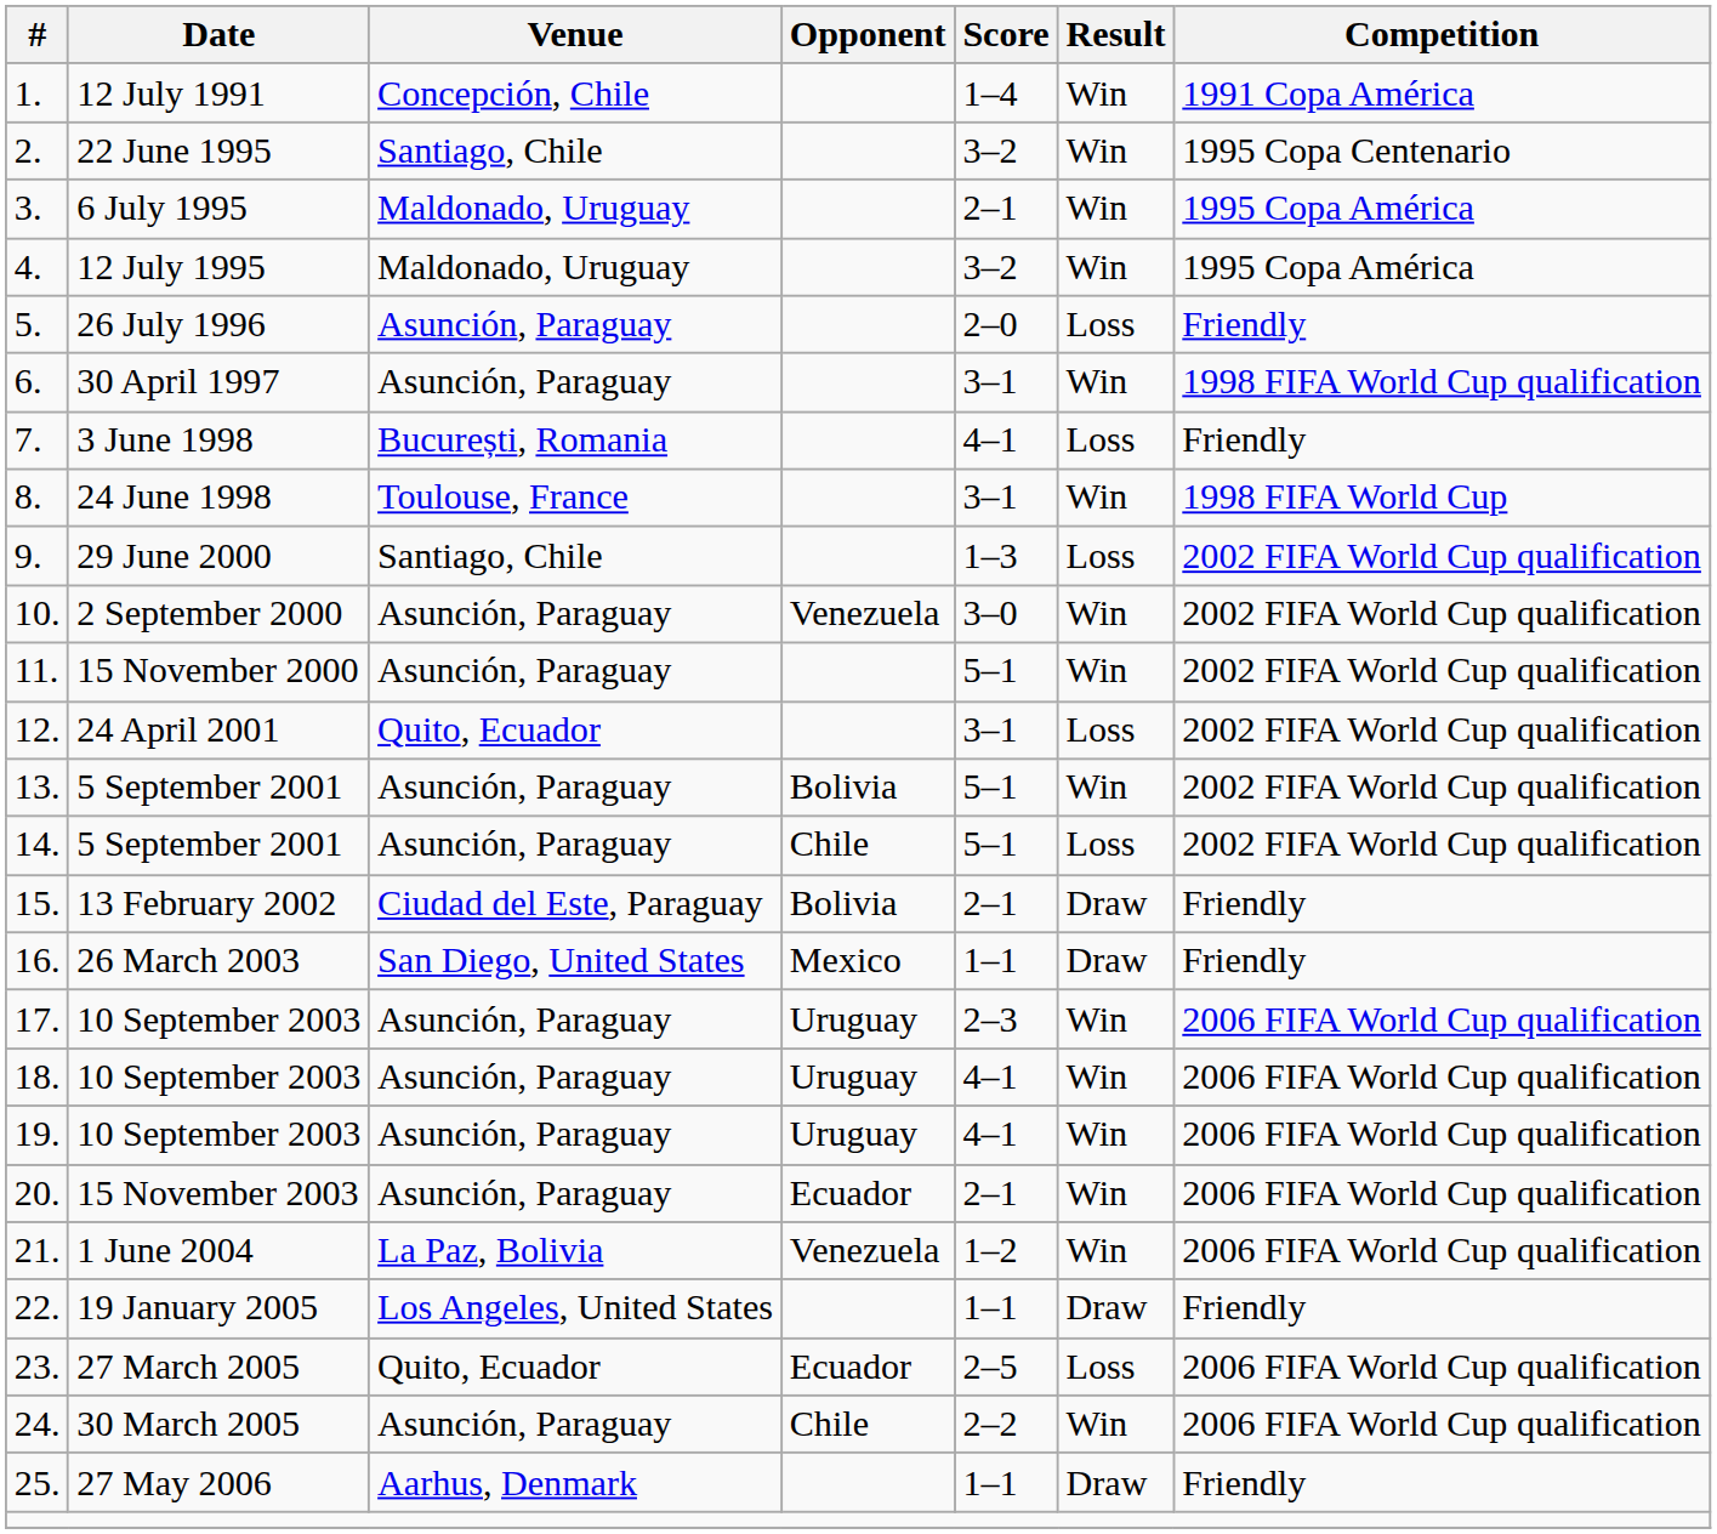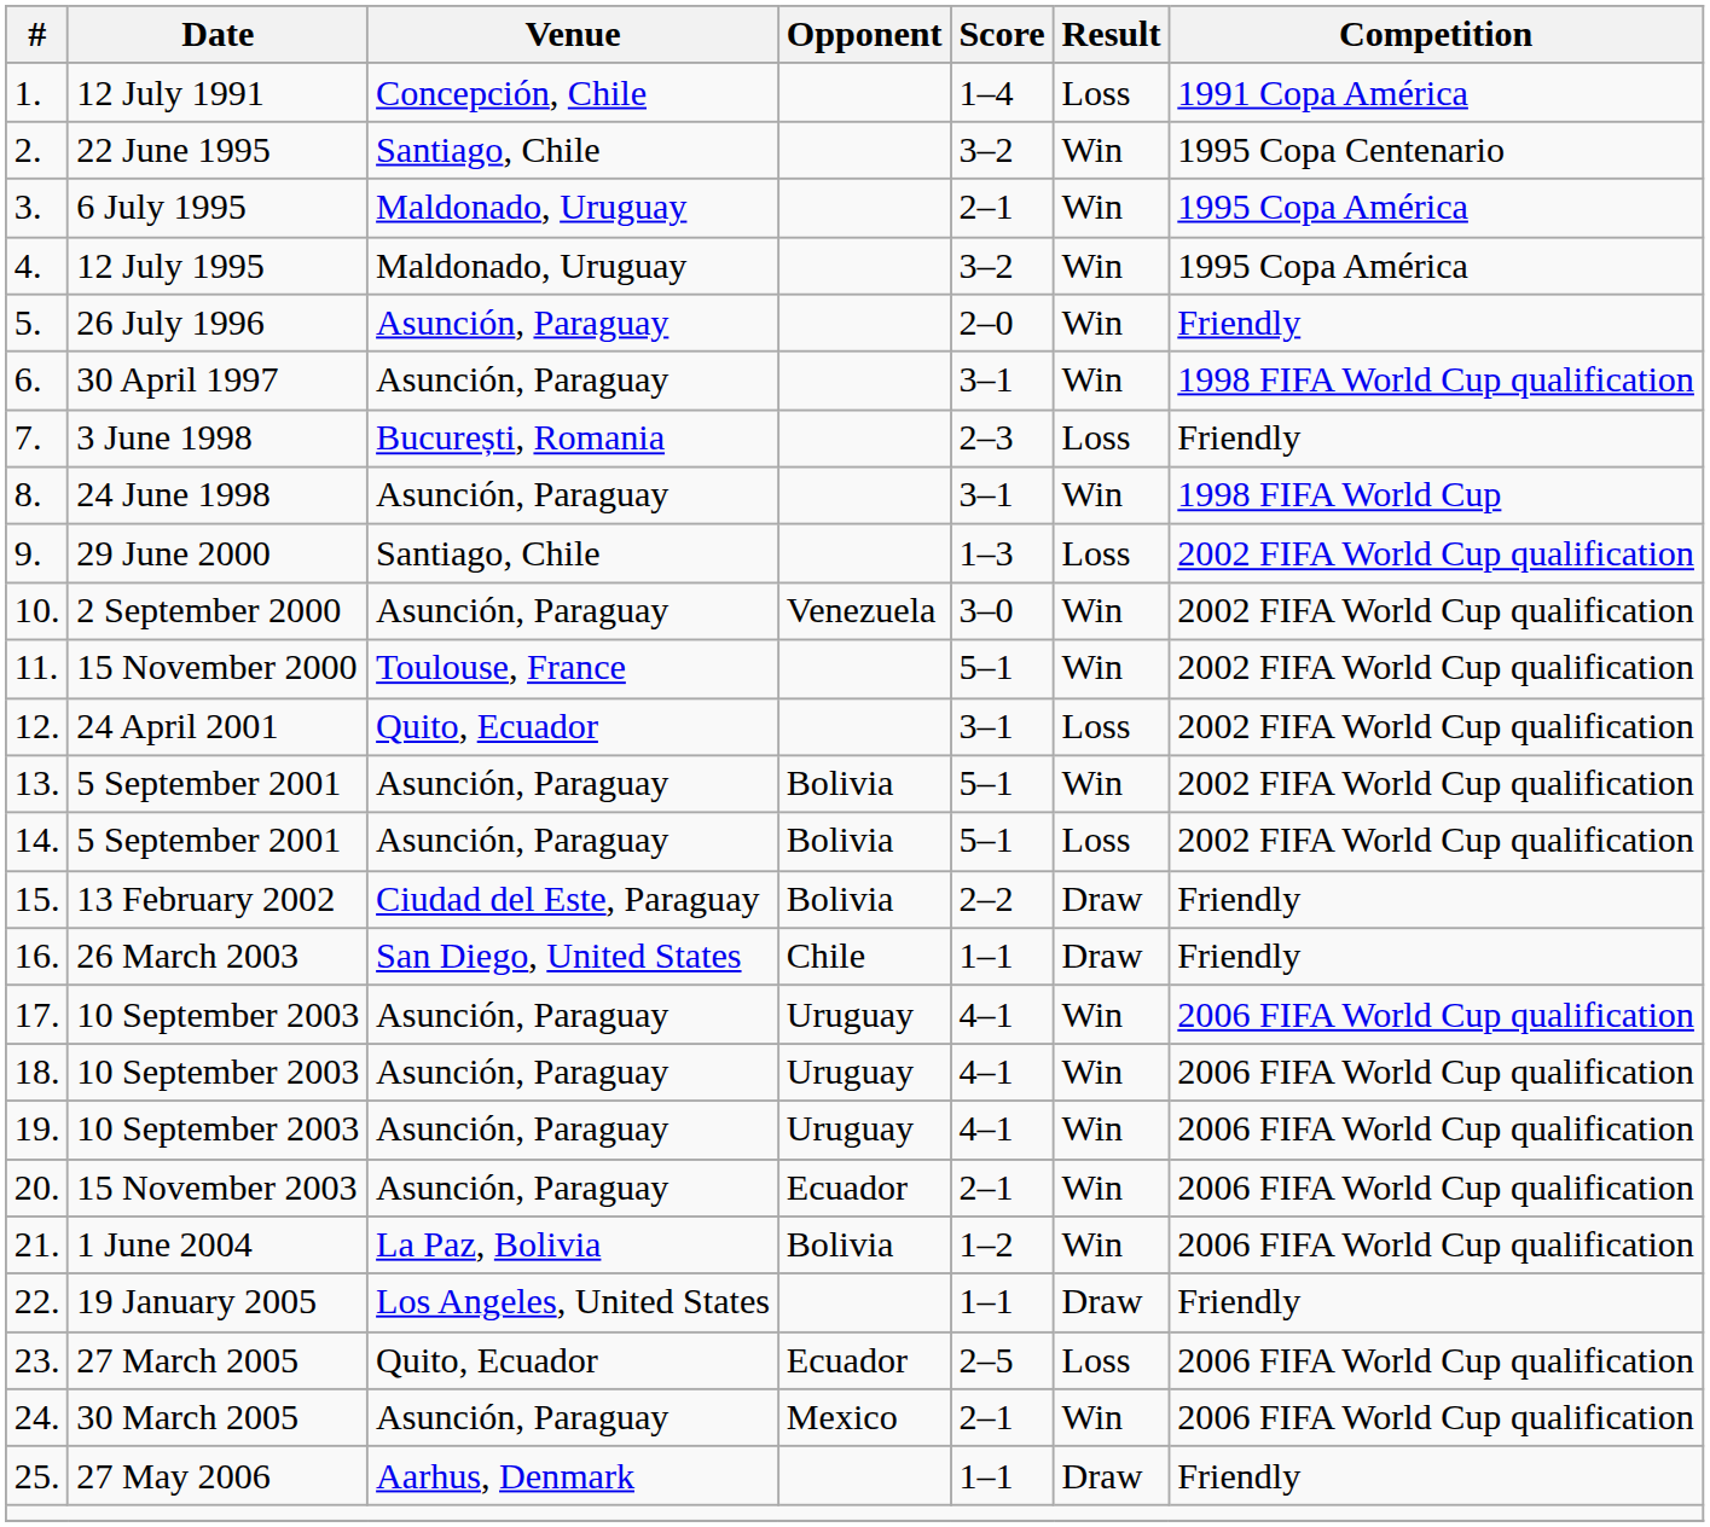1. | Result: Win -> Loss
5. | Result: Loss -> Win
7. | Score: 4–1 -> 2–3
8. | Venue: Toulouse, France -> Asunción, Paraguay
11. | Venue: Asunción, Paraguay -> Toulouse, France
14. | Opponent: Chile -> Bolivia
15. | Score: 2–1 -> 2–2
16. | Opponent: Mexico -> Chile
17. | Score: 2–3 -> 4–1
21. | Opponent: Venezuela -> Bolivia
24. | Opponent: Chile -> Mexico
24. | Score: 2–2 -> 2–1
